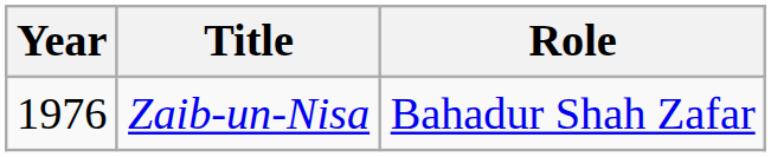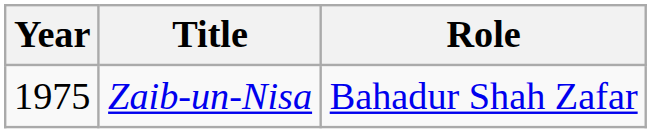Zaib-un-Nisa | Year: 1976 -> 1975
